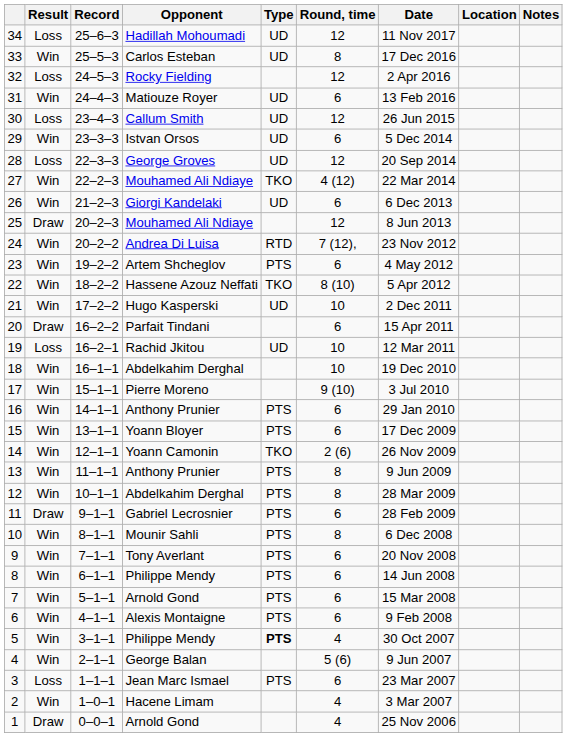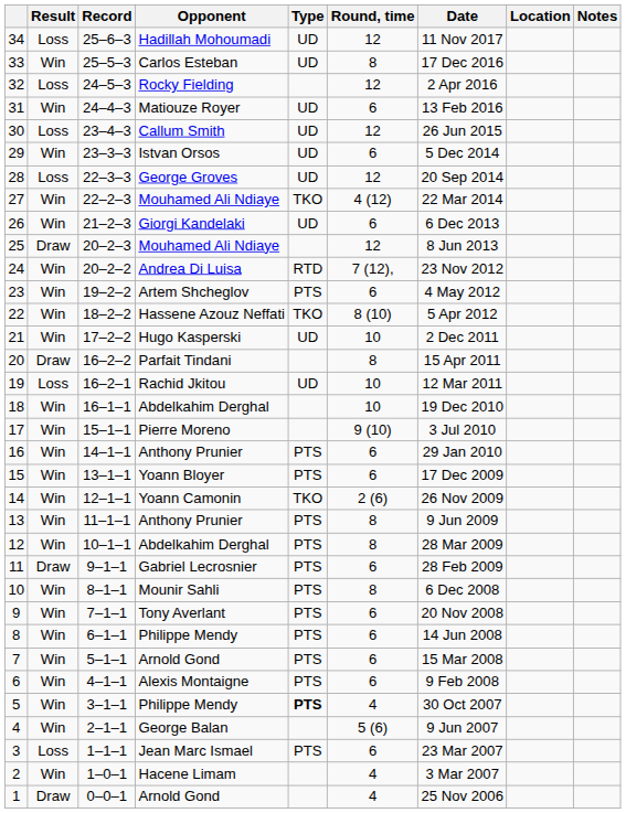20 | Round, time: 6 -> 8
